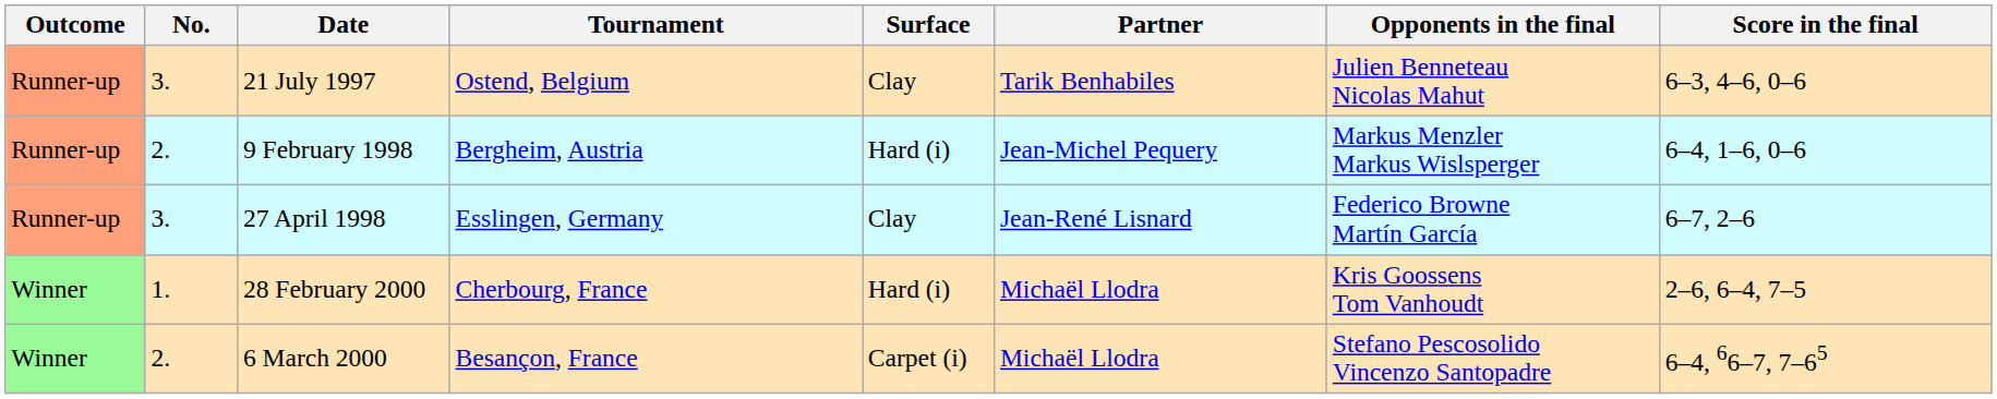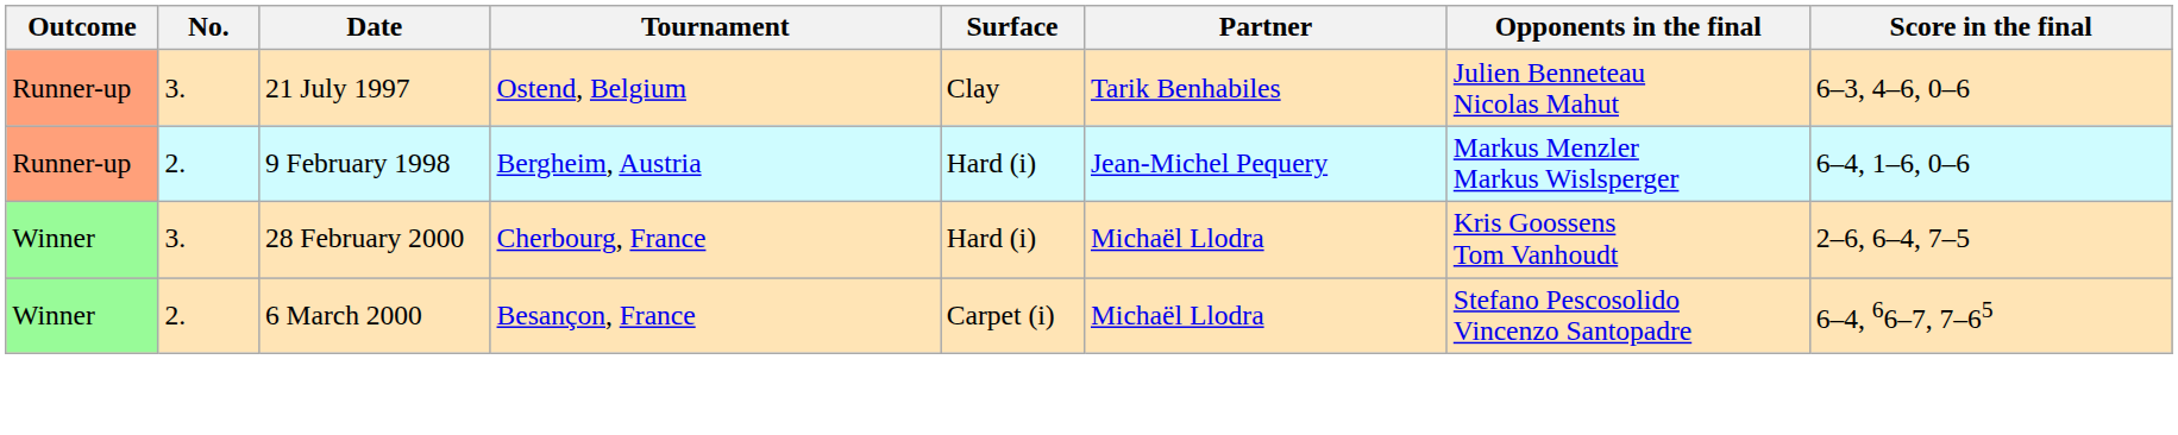- row: Runner-up | 3. | 27 April 1998 | Esslingen, Germany | Clay | Jean-René Lisnard | Federico Browne Martín García | 6–7, 2–6
28 February 2000 | No.: 1. -> 3.
